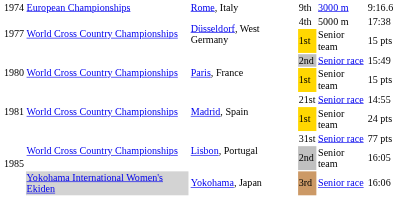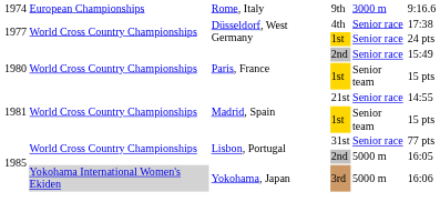4th | column 5: 5000 m -> Senior race
Düsseldorf, West Germany / 1st | column 5: Senior team -> Senior race
Düsseldorf, West Germany / 1st | column 6: 15 pts -> 24 pts
Madrid, Spain / 1st | column 6: 24 pts -> 15 pts
Lisbon, Portugal / 2nd | column 5: Senior team -> 5000 m
3rd | column 5: Senior race -> 5000 m
